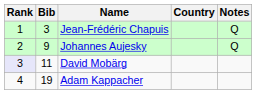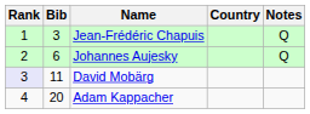Johannes Aujesky | Bib: 9 -> 6
Adam Kappacher | Bib: 19 -> 20
